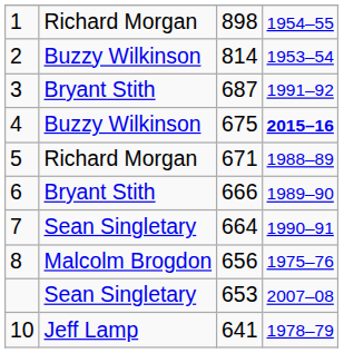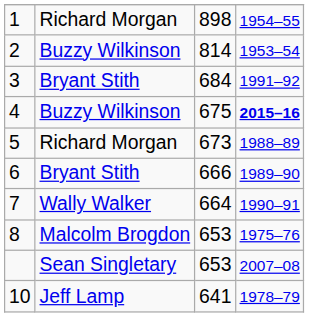3 | column 3: 687 -> 684
5 | column 3: 671 -> 673
7 | column 2: Sean Singletary -> Wally Walker
8 | column 3: 656 -> 653
